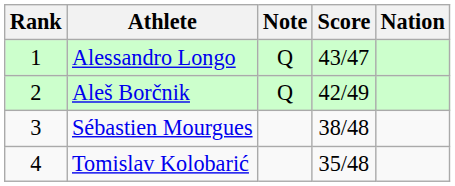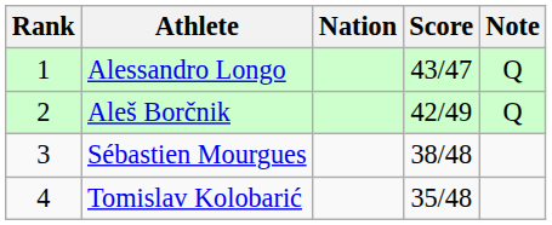columns swapped: Nation <-> Note
